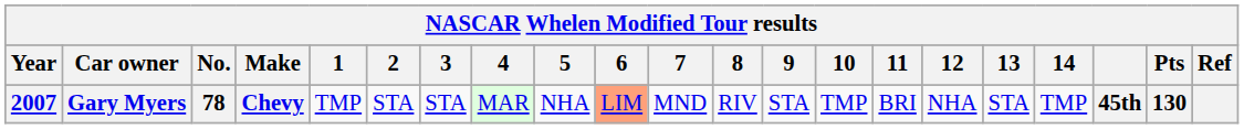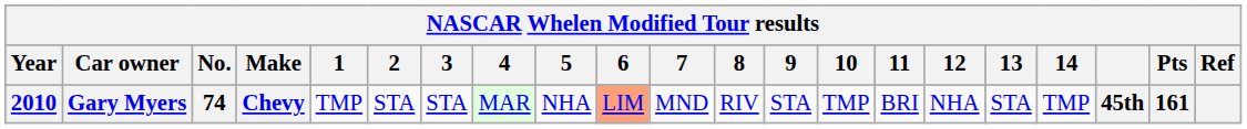Gary Myers | Year: 2007 -> 2010
Gary Myers | No.: 78 -> 74
Gary Myers | Pts: 130 -> 161
